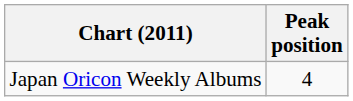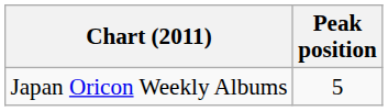Japan Oricon Weekly Albums | Peak position: 4 -> 5
